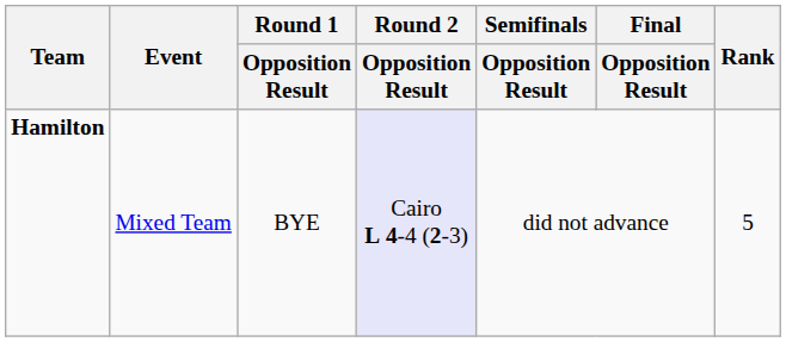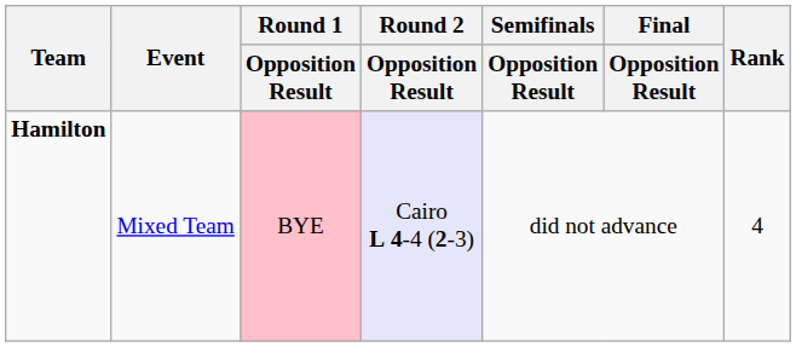Hamilton | Round 1 / Opposition Result: no background -> pink background
Hamilton | Rank: 5 -> 4
